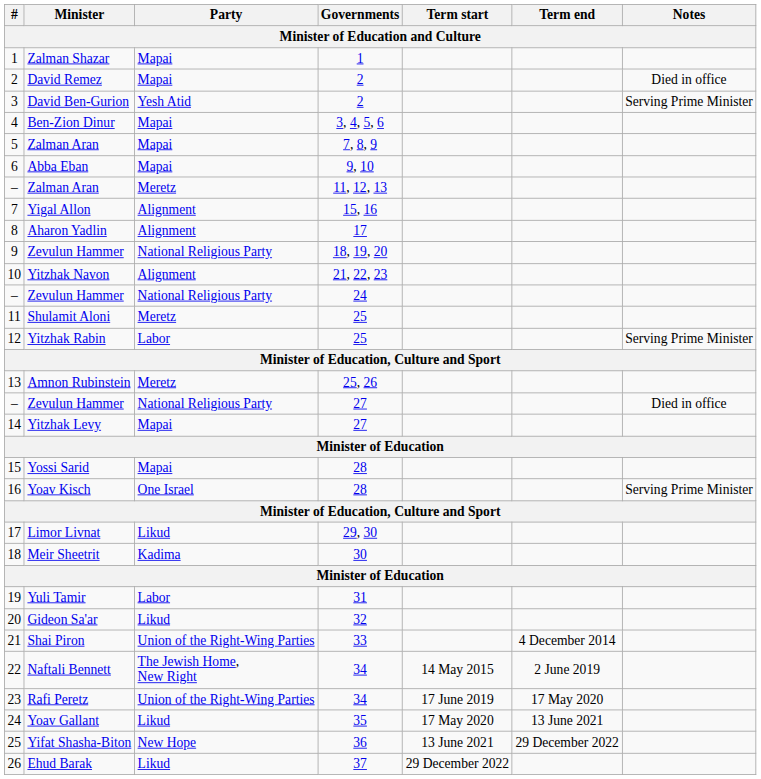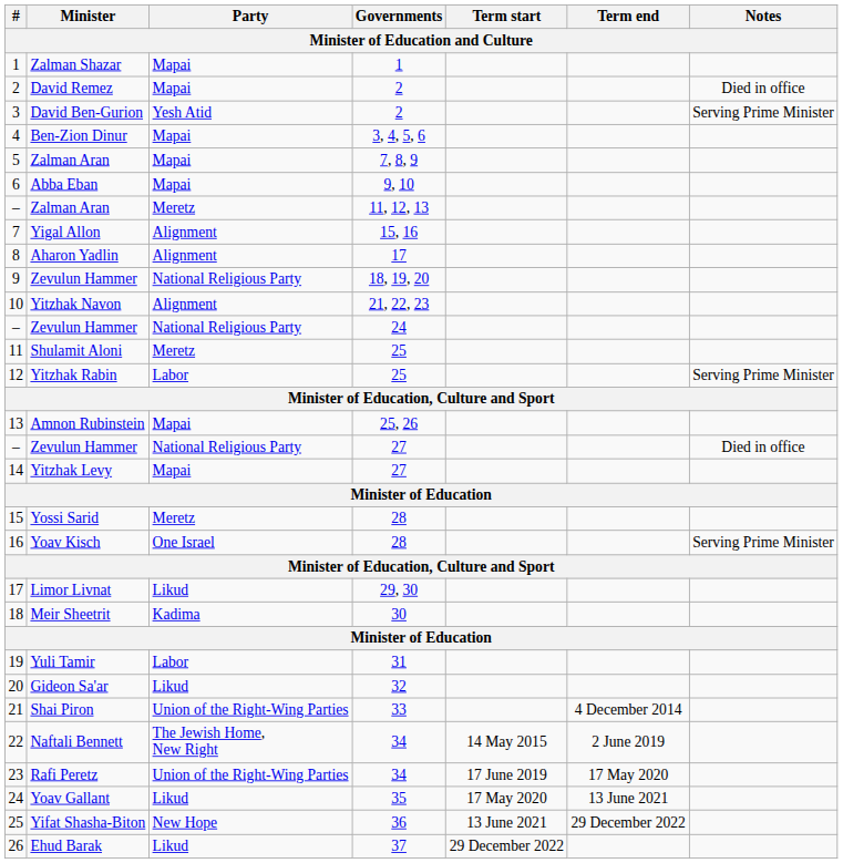13 | Party: Meretz -> Mapai
15 | Party: Mapai -> Meretz
